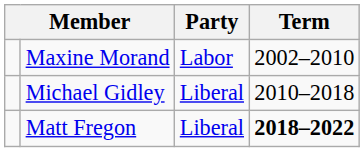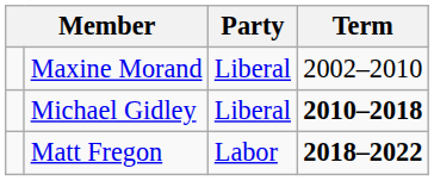Maxine Morand | Party: Labor -> Liberal
Michael Gidley | Term: normal -> bold
Matt Fregon | Party: Liberal -> Labor
